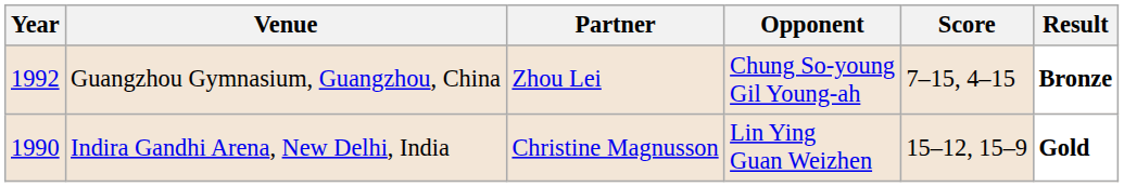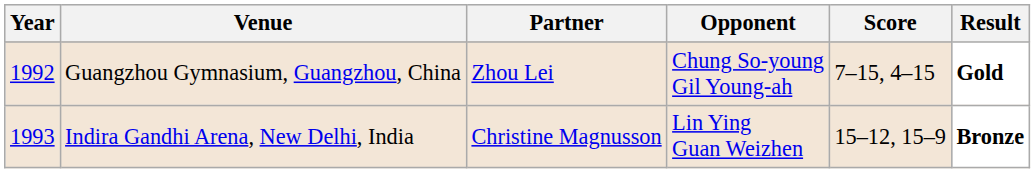Guangzhou Gymnasium, Guangzhou, China | Result: Bronze -> Gold
Indira Gandhi Arena, New Delhi, India | Year: 1990 -> 1993
Indira Gandhi Arena, New Delhi, India | Result: Gold -> Bronze
